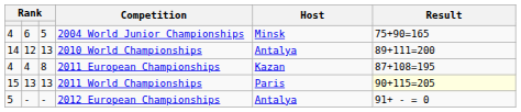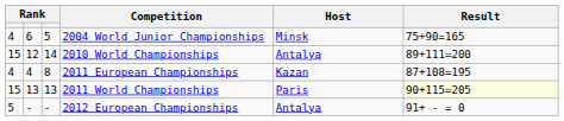2010 World Championships | column 1: 14 -> 15
2010 World Championships | column 3: 13 -> 14
